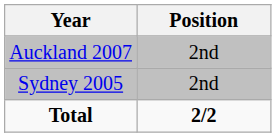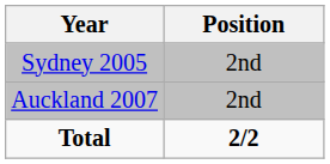rows swapped: Sydney 2005 <-> Auckland 2007
